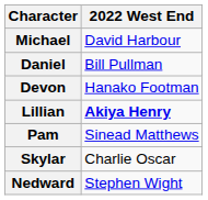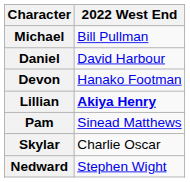Michael | 2022 West End: David Harbour -> Bill Pullman
Daniel | 2022 West End: Bill Pullman -> David Harbour
